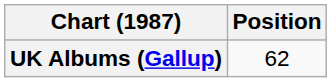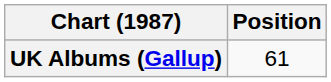UK Albums (Gallup) | Position: 62 -> 61
